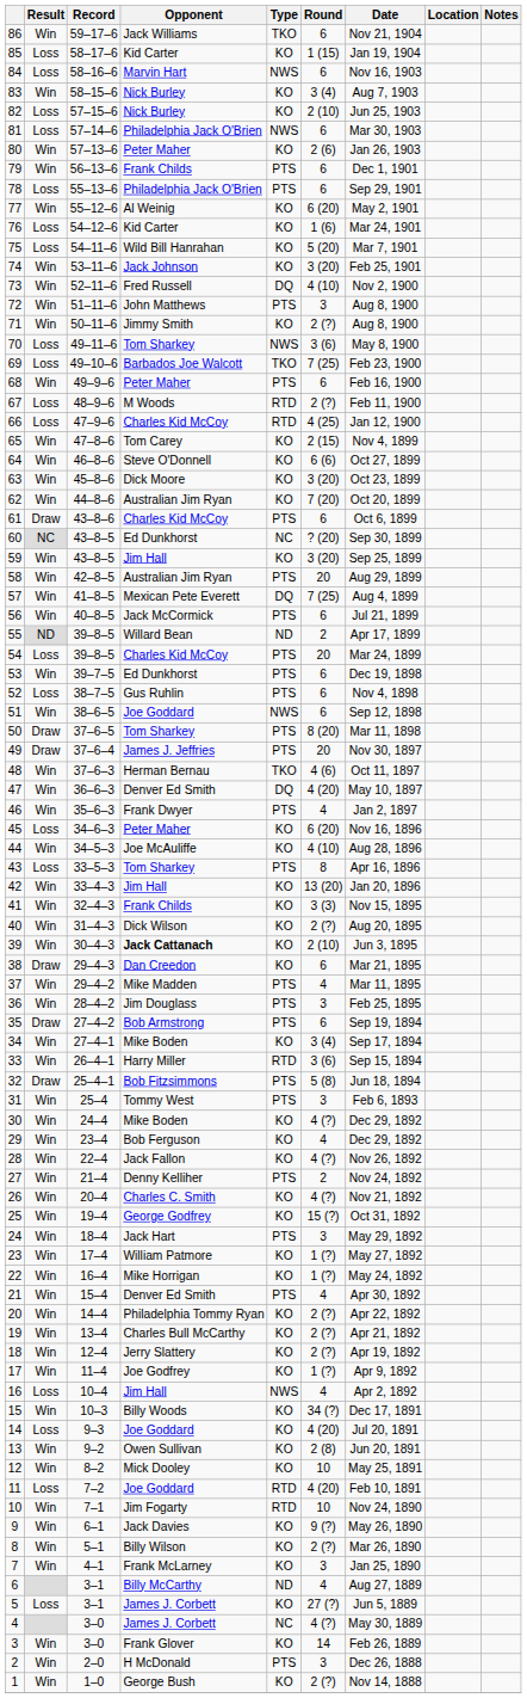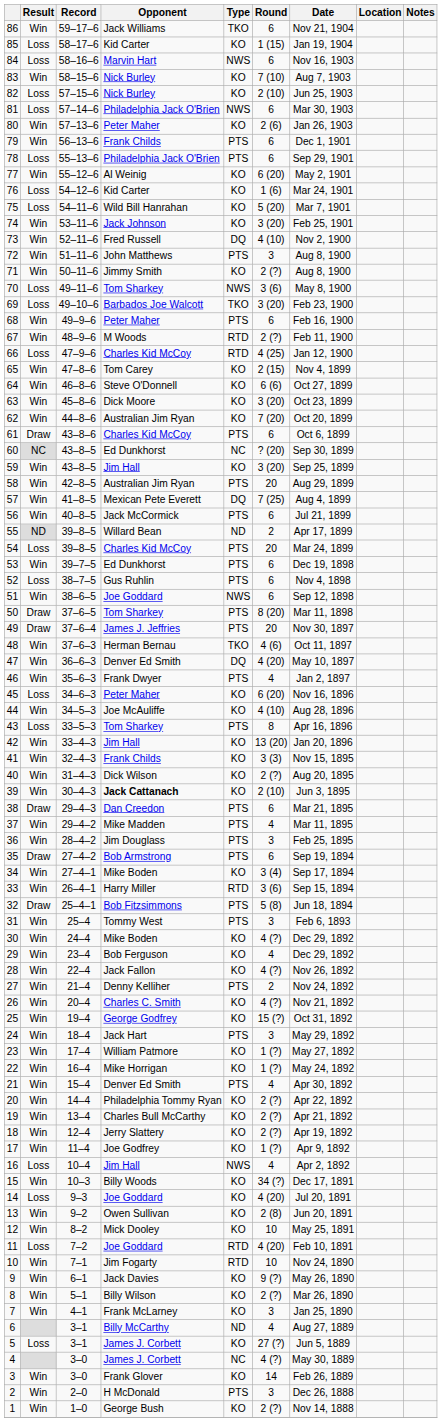83 | Round: 3 (4) -> 7 (10)
69 | Round: 7 (25) -> 3 (20)
67 | Result: Loss -> Win
38 | Type: KO -> PTS
